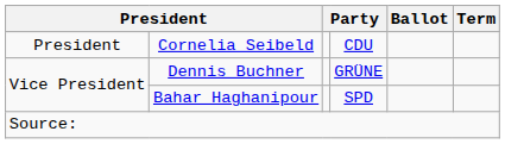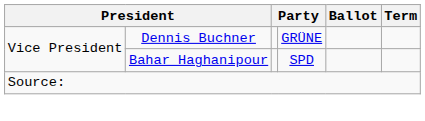- row: President | Cornelia Seibeld | CDU
